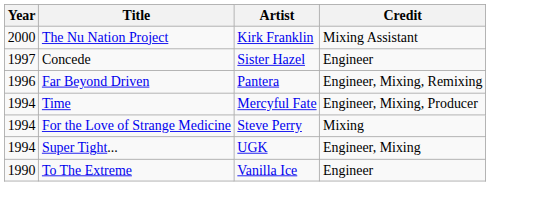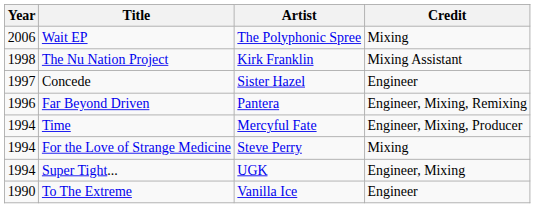+ row: 2006 | Wait EP | The Polyphonic Spree | Mixing
The Nu Nation Project | Year: 2000 -> 1998
